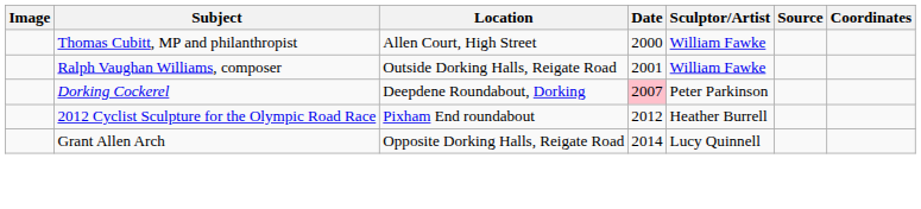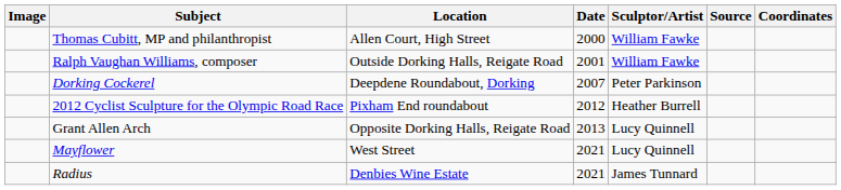Dorking Cockerel | Date: pink background -> no background
Grant Allen Arch | Date: 2014 -> 2013
+ row: Mayflower | West Street | 2021 | Lucy Quinnell
+ row: Radius | Denbies Wine Estate | 2021 | James Tunnard
